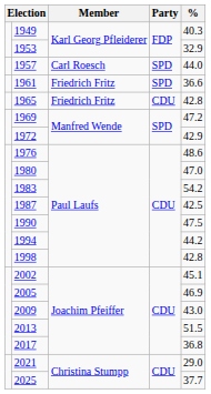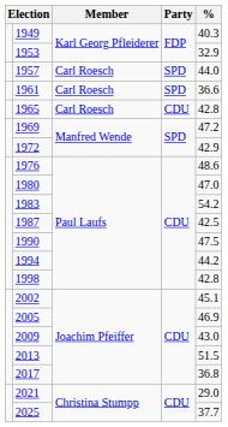1961 | Member: Friedrich Fritz -> Carl Roesch
1965 | Member: Friedrich Fritz -> Carl Roesch
